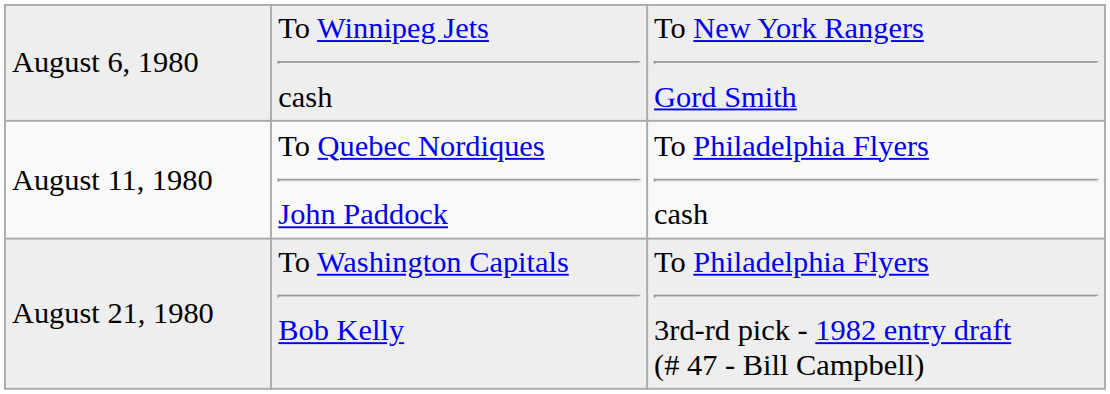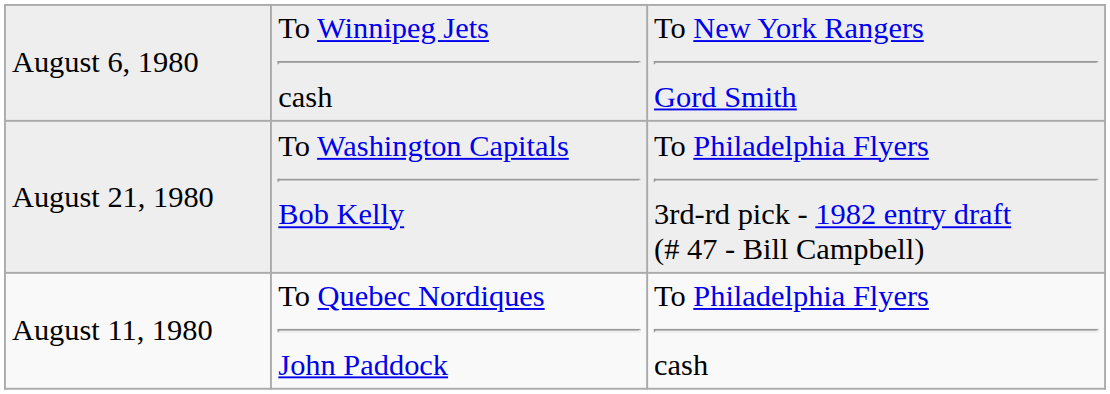rows swapped: August 11, 1980 <-> August 21, 1980
